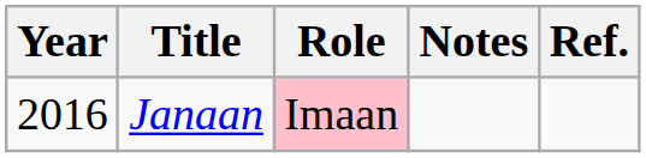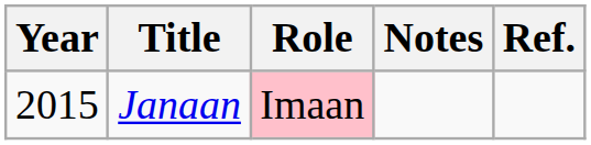Janaan | Year: 2016 -> 2015
